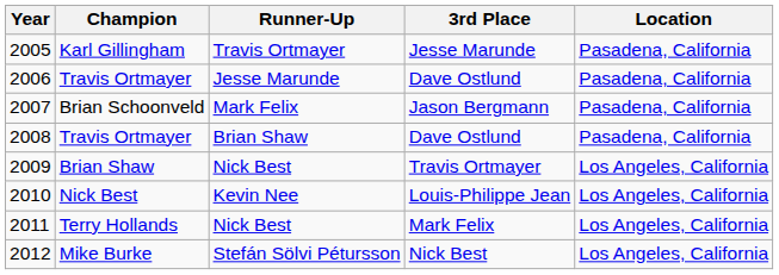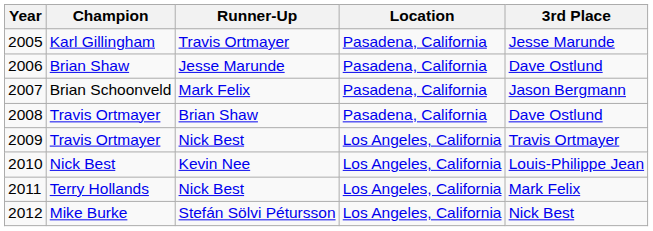columns swapped: 3rd Place <-> Location
2006 | Champion: Travis Ortmayer -> Brian Shaw
2009 | Champion: Brian Shaw -> Travis Ortmayer
